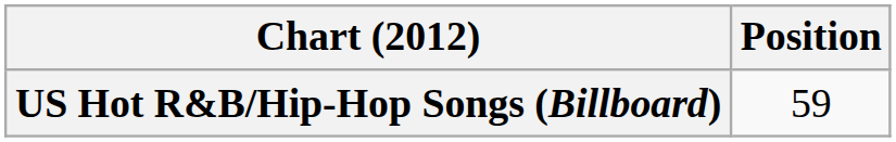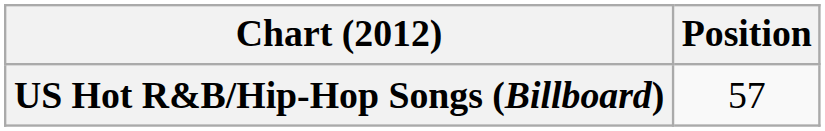US Hot R&B/Hip-Hop Songs (Billboard) | Position: 59 -> 57
